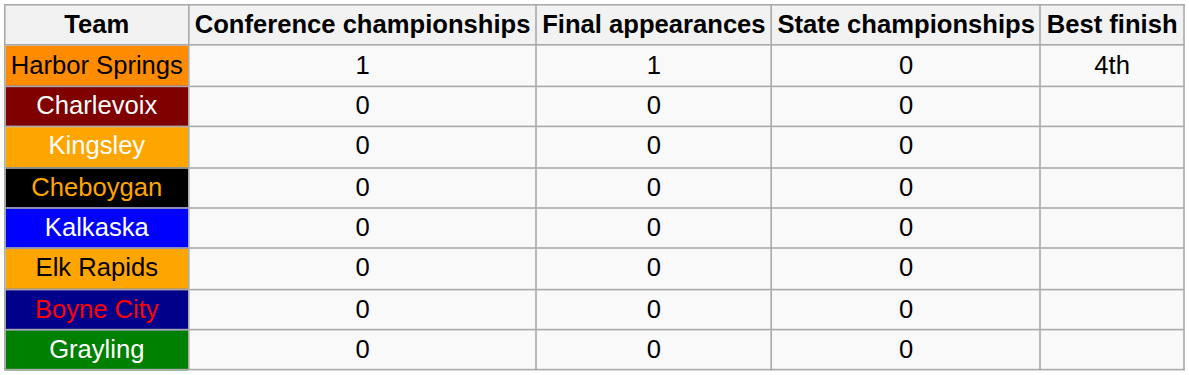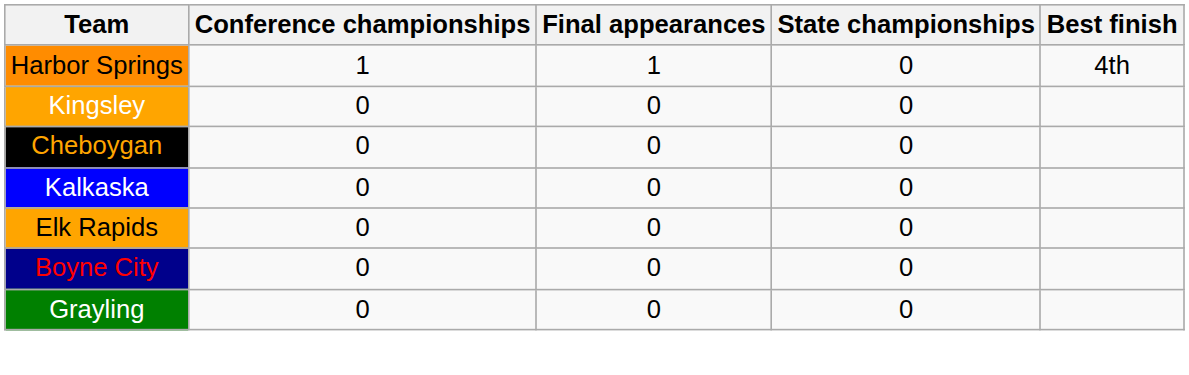- row: Charlevoix | 0 | 0 | 0
